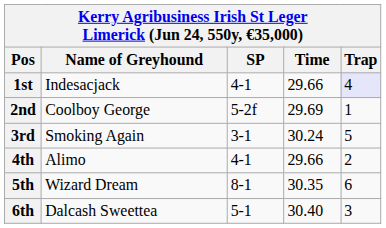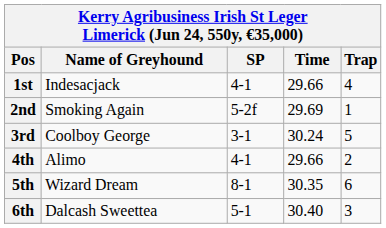1st | Trap: lavender background -> no background
2nd | Name of Greyhound: Coolboy George -> Smoking Again
3rd | Name of Greyhound: Smoking Again -> Coolboy George
